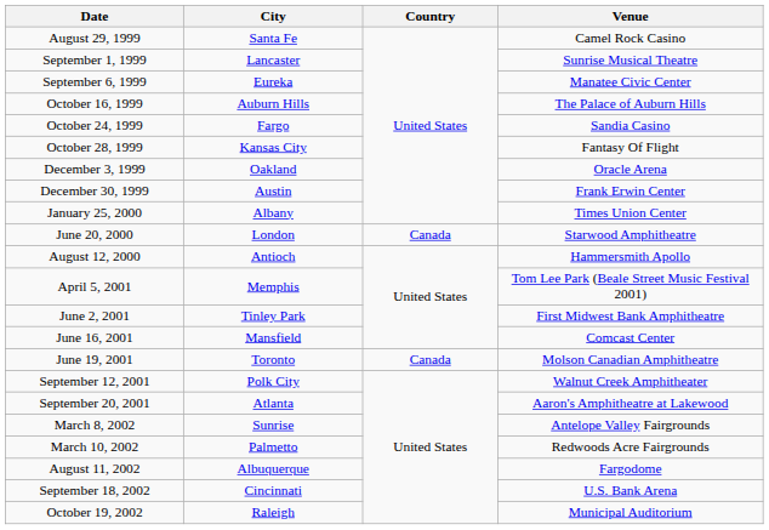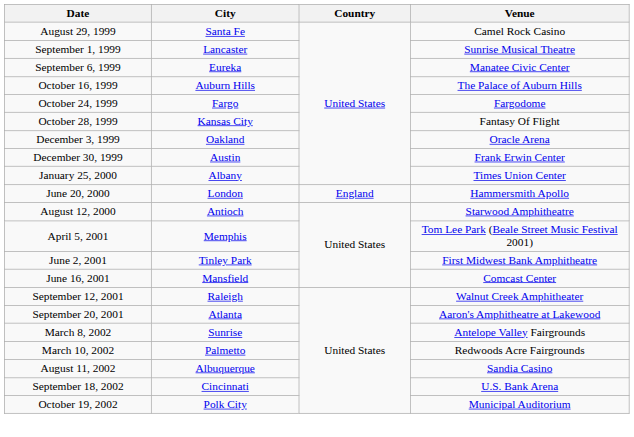October 24, 1999 | Venue: Sandia Casino -> Fargodome
June 20, 2000 | Country: Canada -> England
June 20, 2000 | Venue: Starwood Amphitheatre -> Hammersmith Apollo
August 12, 2000 | Venue: Hammersmith Apollo -> Starwood Amphitheatre
- row: June 19, 2001 | Toronto | Canada | Molson Canadian Amphitheatre
September 12, 2001 | City: Polk City -> Raleigh
August 11, 2002 | Venue: Fargodome -> Sandia Casino
October 19, 2002 | City: Raleigh -> Polk City
